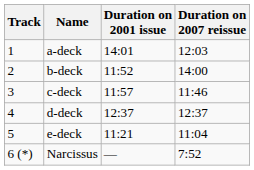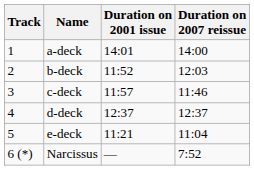a-deck | Duration on 2007 reissue: 12:03 -> 14:00
b-deck | Duration on 2007 reissue: 14:00 -> 12:03
